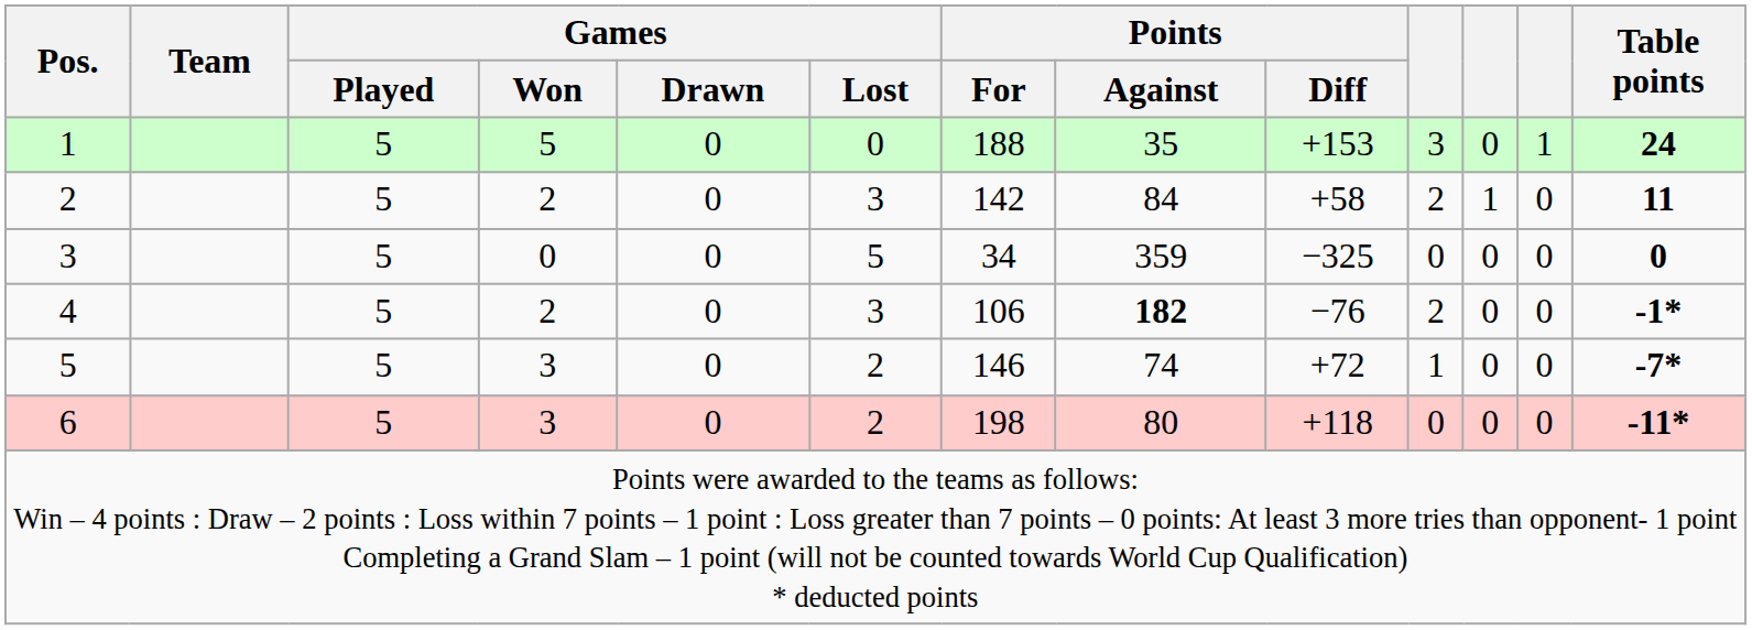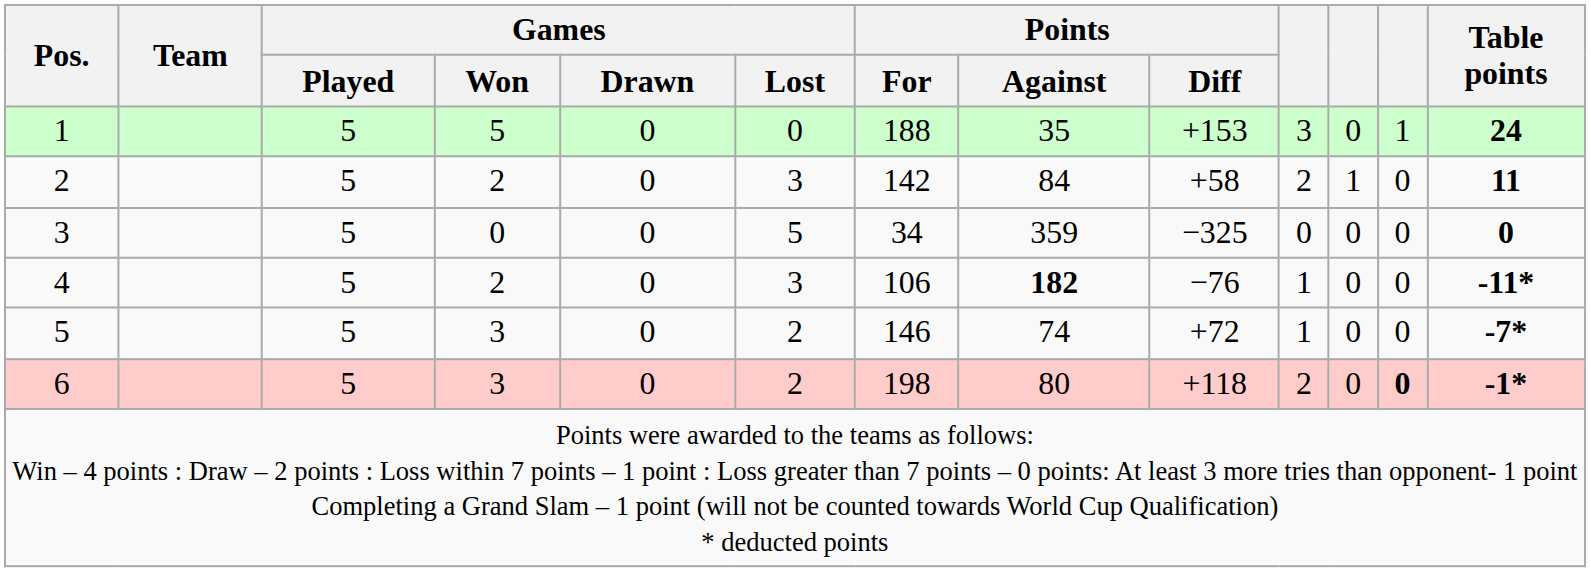4 | column 10: 2 -> 1
4 | Table points: -1* -> -11*
6 | column 10: 0 -> 2
6 | column 12: normal -> bold
6 | Table points: -11* -> -1*
